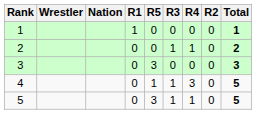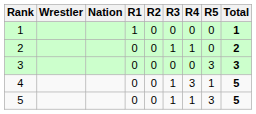columns swapped: R2 <-> R5
